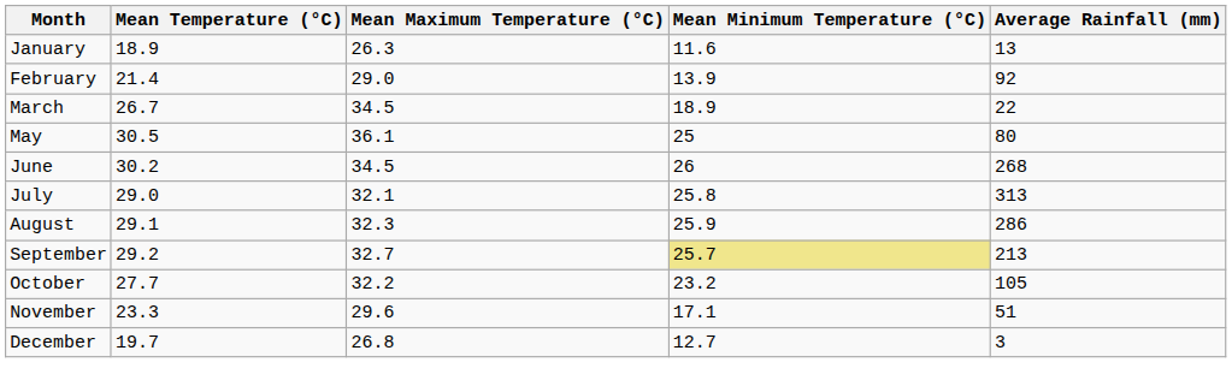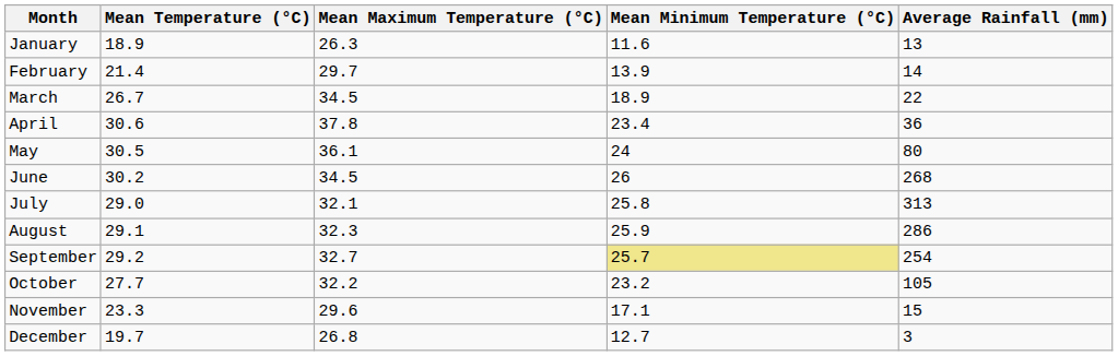February | Mean Maximum Temperature (°C): 29.0 -> 29.7
February | Average Rainfall (mm): 92 -> 14
+ row: April | 30.6 | 37.8 | 23.4 | 36
May | Mean Minimum Temperature (°C): 25 -> 24
September | Average Rainfall (mm): 213 -> 254
November | Average Rainfall (mm): 51 -> 15
